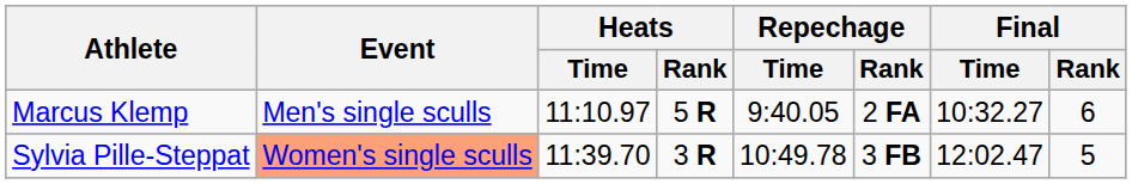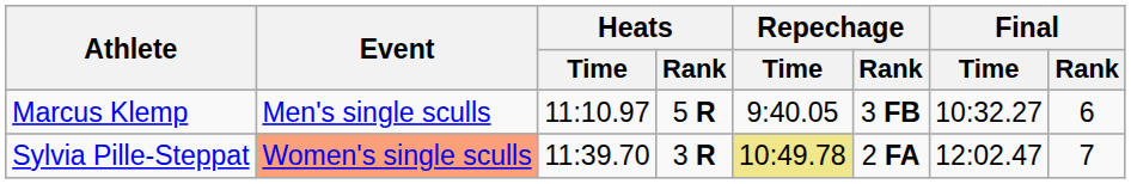Marcus Klemp | Repechage / Rank: 2 FA -> 3 FB
Sylvia Pille-Steppat | Repechage / Time: no background -> khaki background
Sylvia Pille-Steppat | Repechage / Rank: 3 FB -> 2 FA
Sylvia Pille-Steppat | Final / Rank: 5 -> 7
